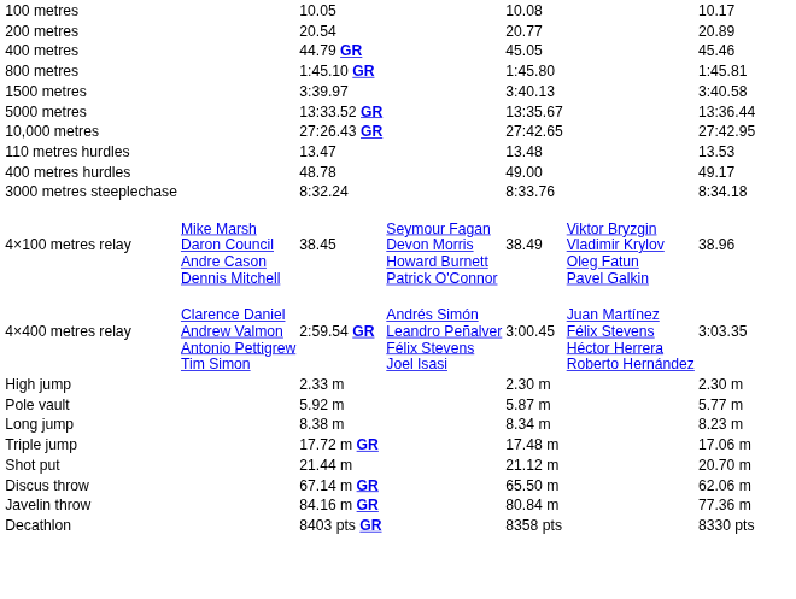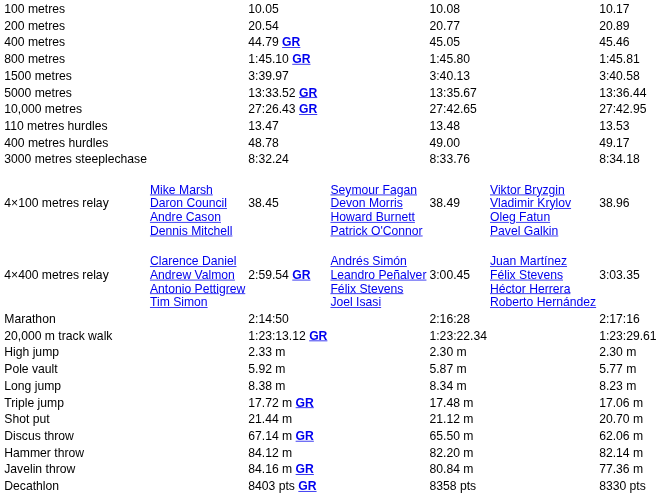+ row: Marathon | 2:14:50 | 2:16:28 | 2:17:16
+ row: 20,000 m track walk | 1:23:13.12 GR | 1:23:22.34 | 1:23:29.61
+ row: Hammer throw | 84.12 m | 82.20 m | 82.14 m
